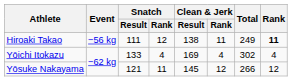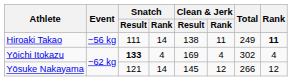Hiroaki Takao | Snatch / Rank: 12 -> 14
Yōichi Itokazu | Snatch / Result: normal -> bold
Yōsuke Nakayama | Snatch / Rank: 11 -> 14
